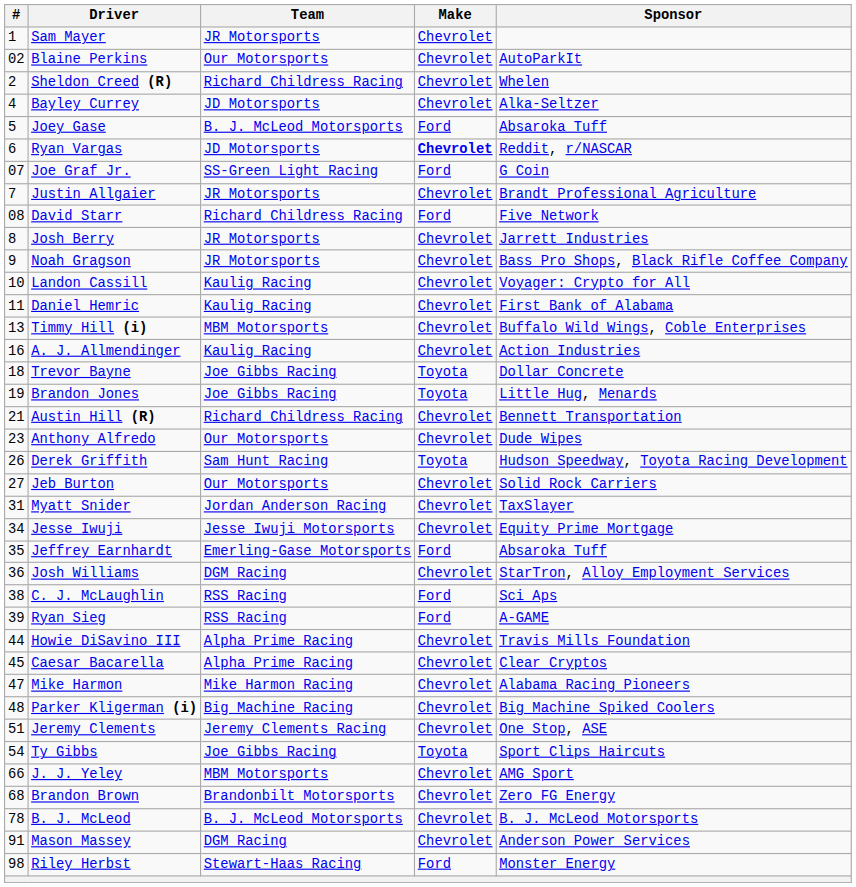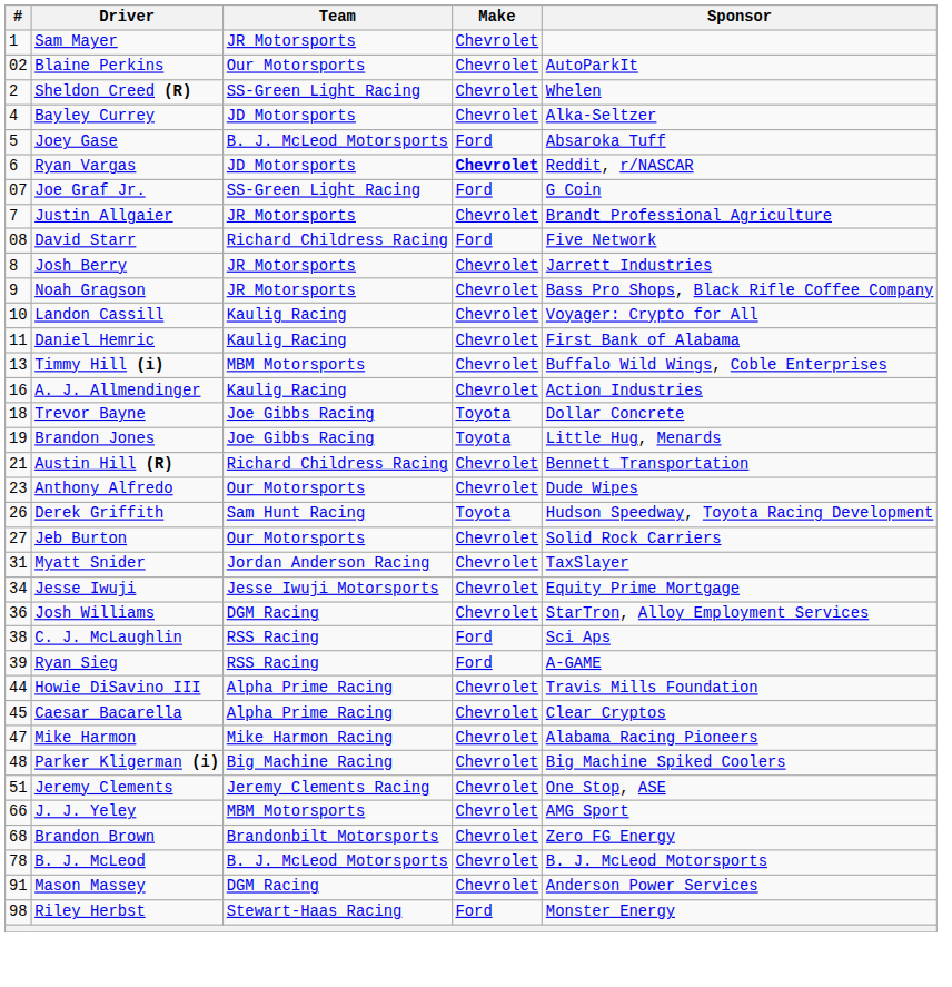Sheldon Creed (R) | Team: Richard Childress Racing -> SS-Green Light Racing
- row: 35 | Jeffrey Earnhardt | Emerling-Gase Motorsports | Ford | Absaroka Tuff
- row: 54 | Ty Gibbs | Joe Gibbs Racing | Toyota | Sport Clips Haircuts
